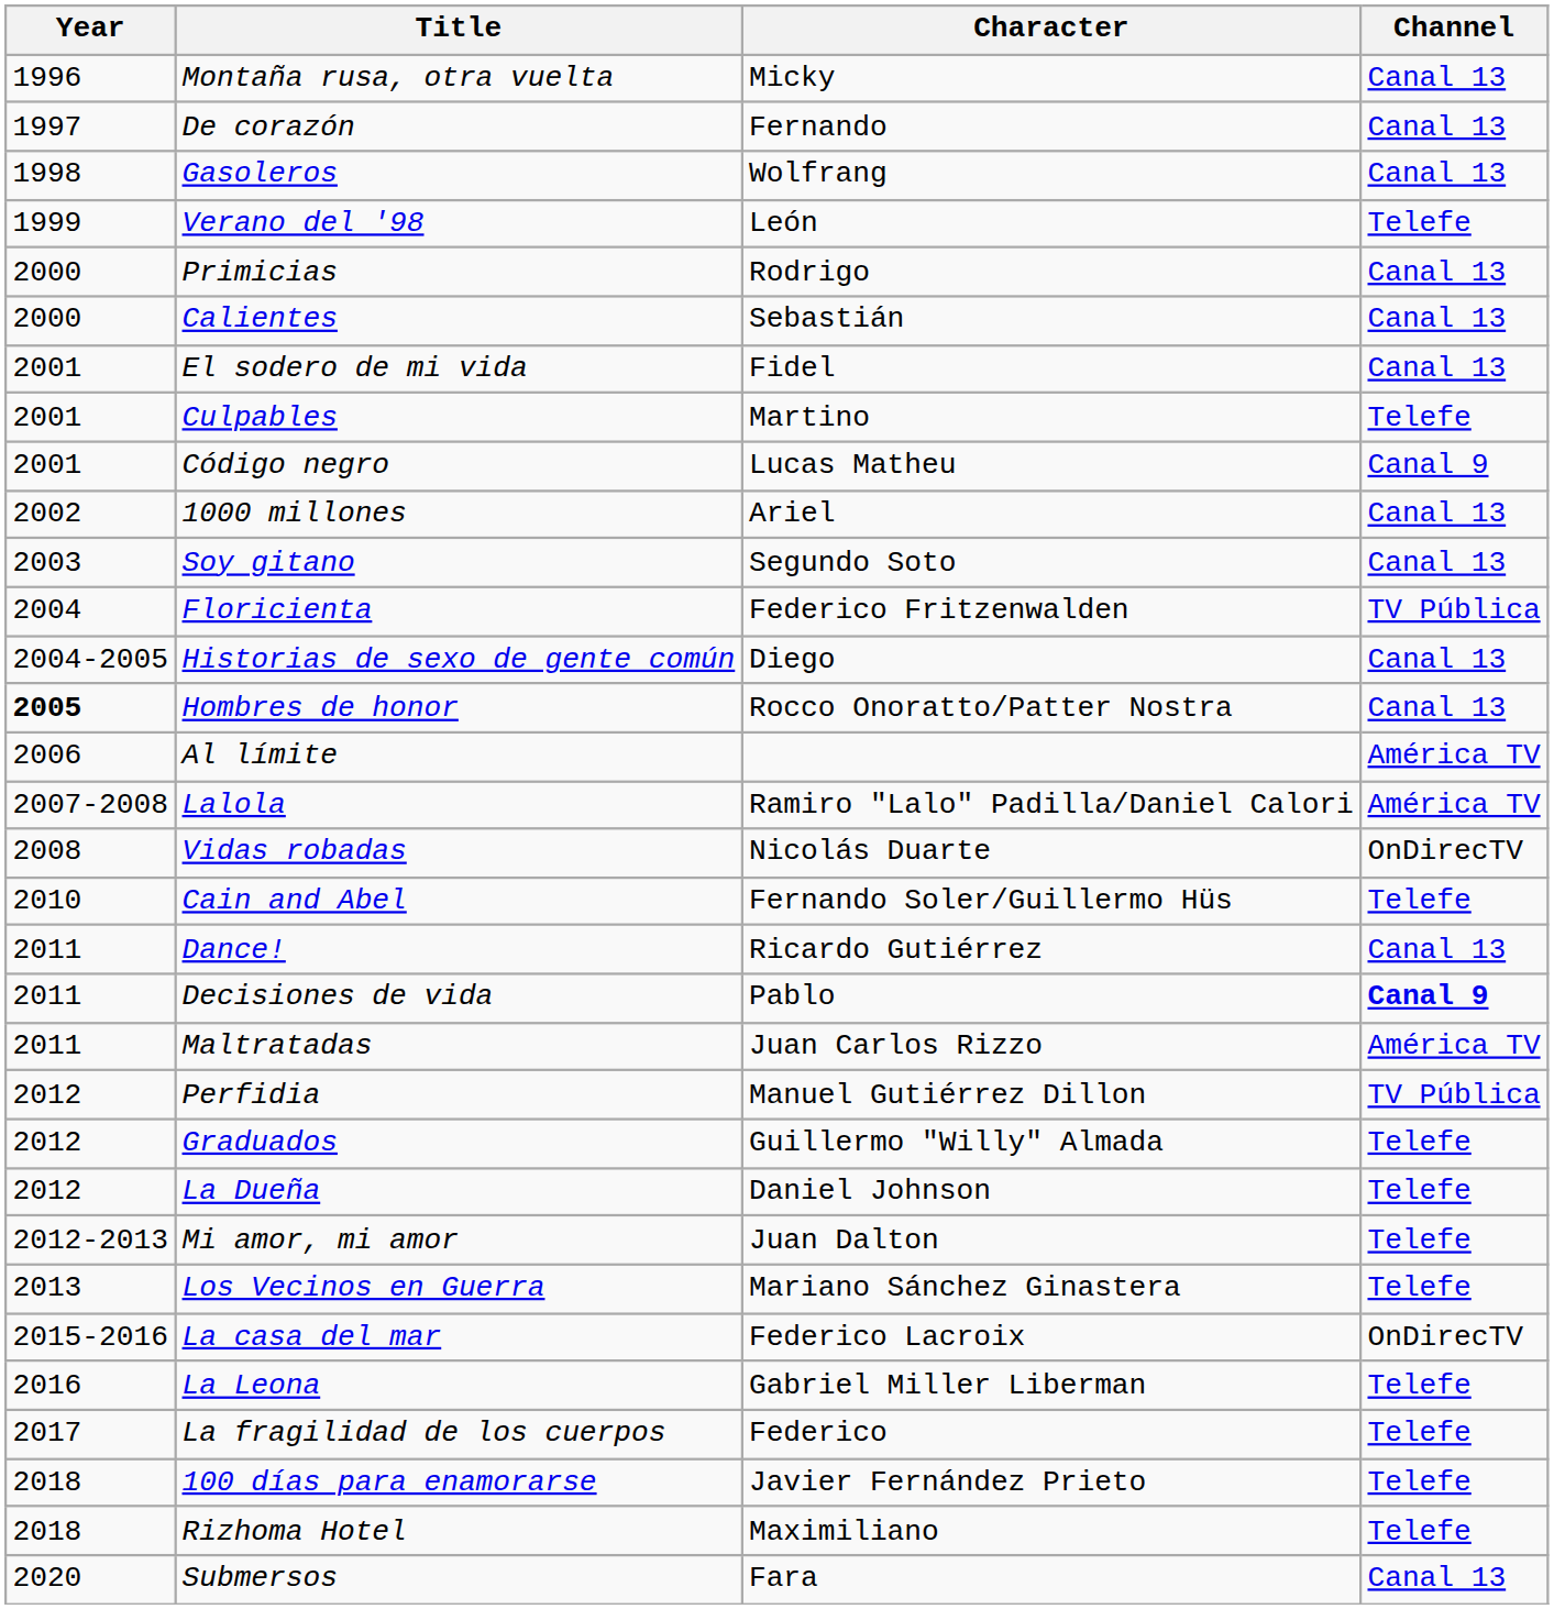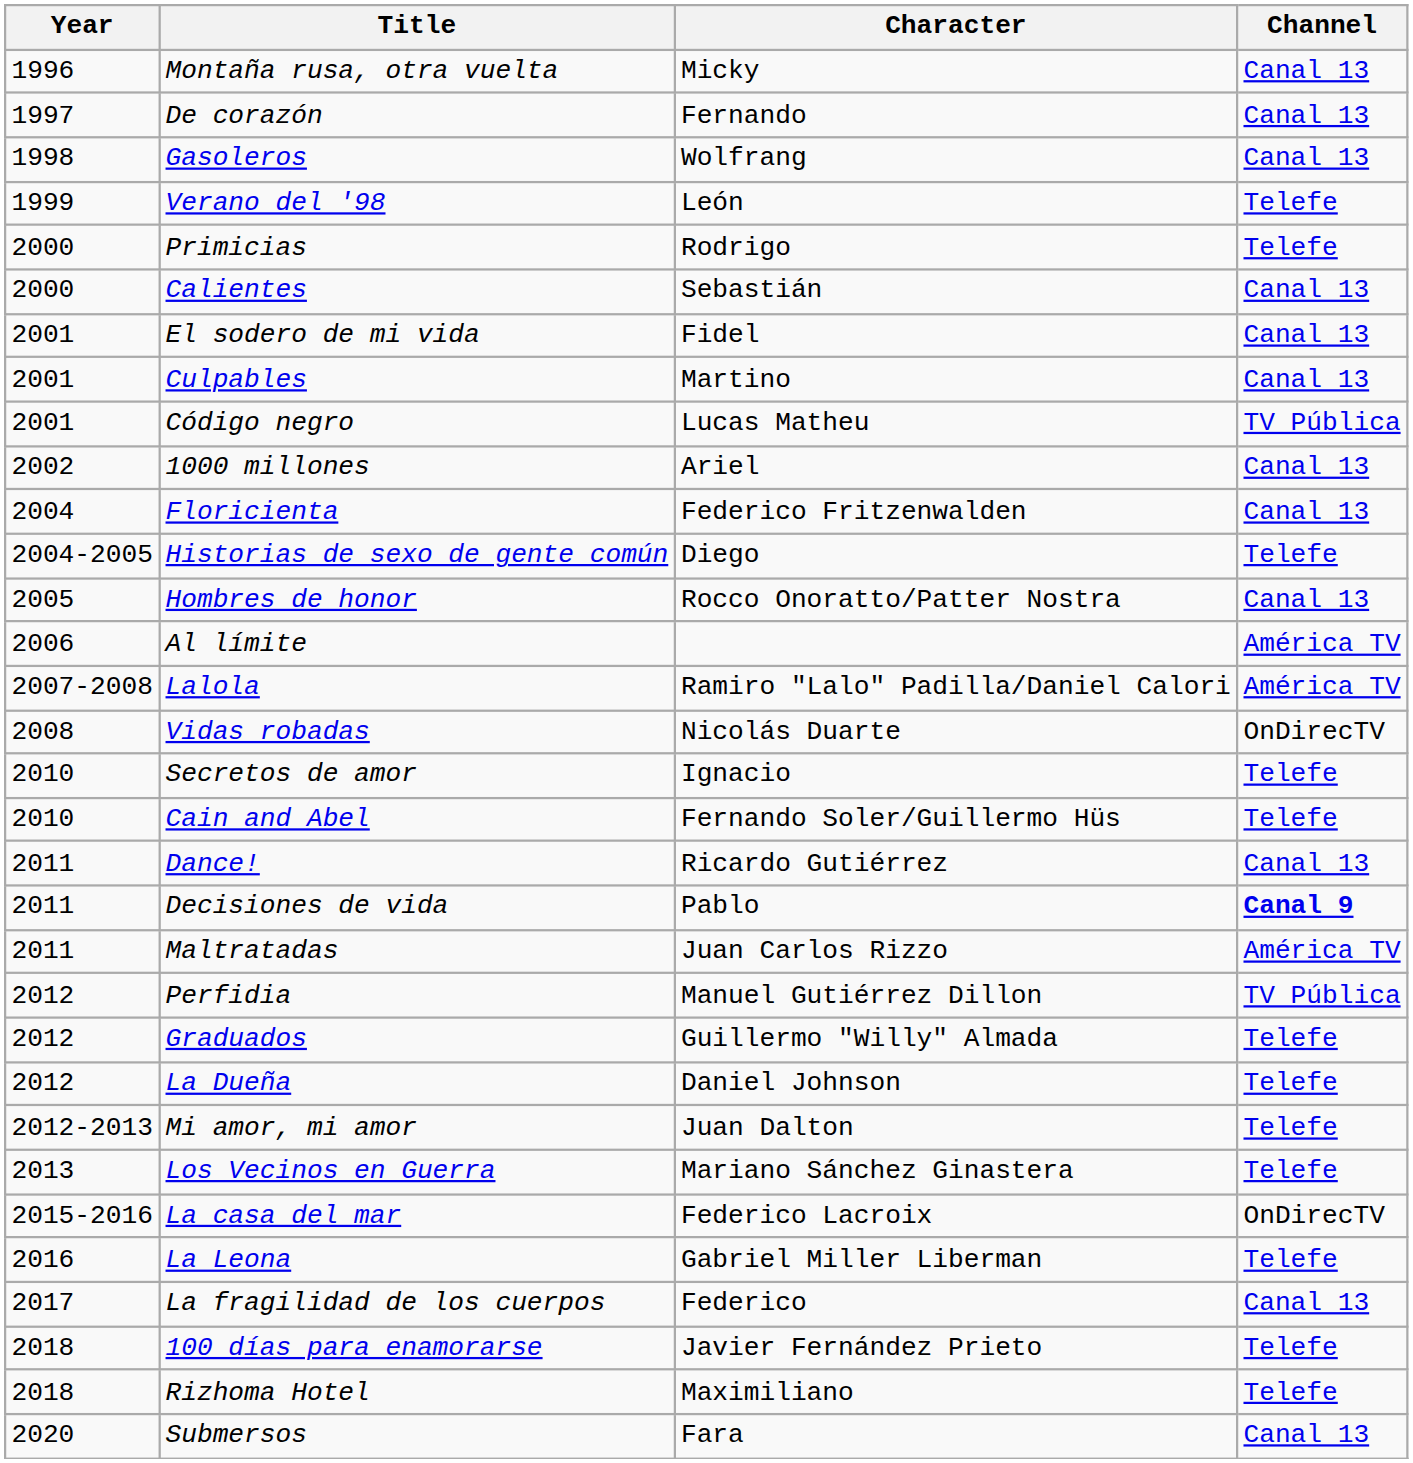Primicias | Channel: Canal 13 -> Telefe
Culpables | Channel: Telefe -> Canal 13
Código negro | Channel: Canal 9 -> TV Pública
- row: 2003 | Soy gitano | Segundo Soto | Canal 13
Floricienta | Channel: TV Pública -> Canal 13
Historias de sexo de gente común | Channel: Canal 13 -> Telefe
Hombres de honor | Year: bold -> normal
+ row: 2010 | Secretos de amor | Ignacio | Telefe
La fragilidad de los cuerpos | Channel: Telefe -> Canal 13
